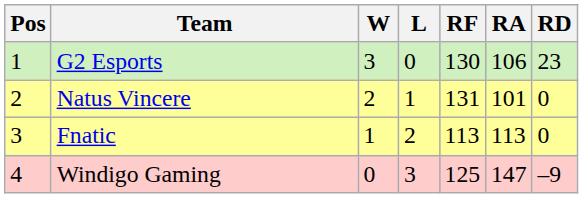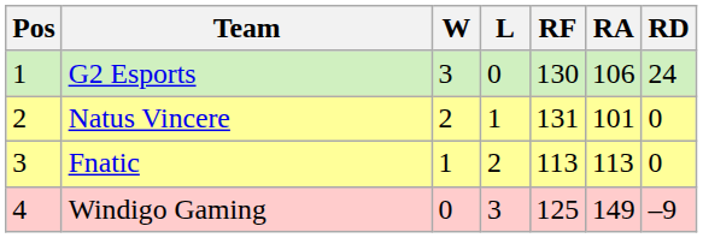G2 Esports | RD: 23 -> 24
Windigo Gaming | RA: 147 -> 149
